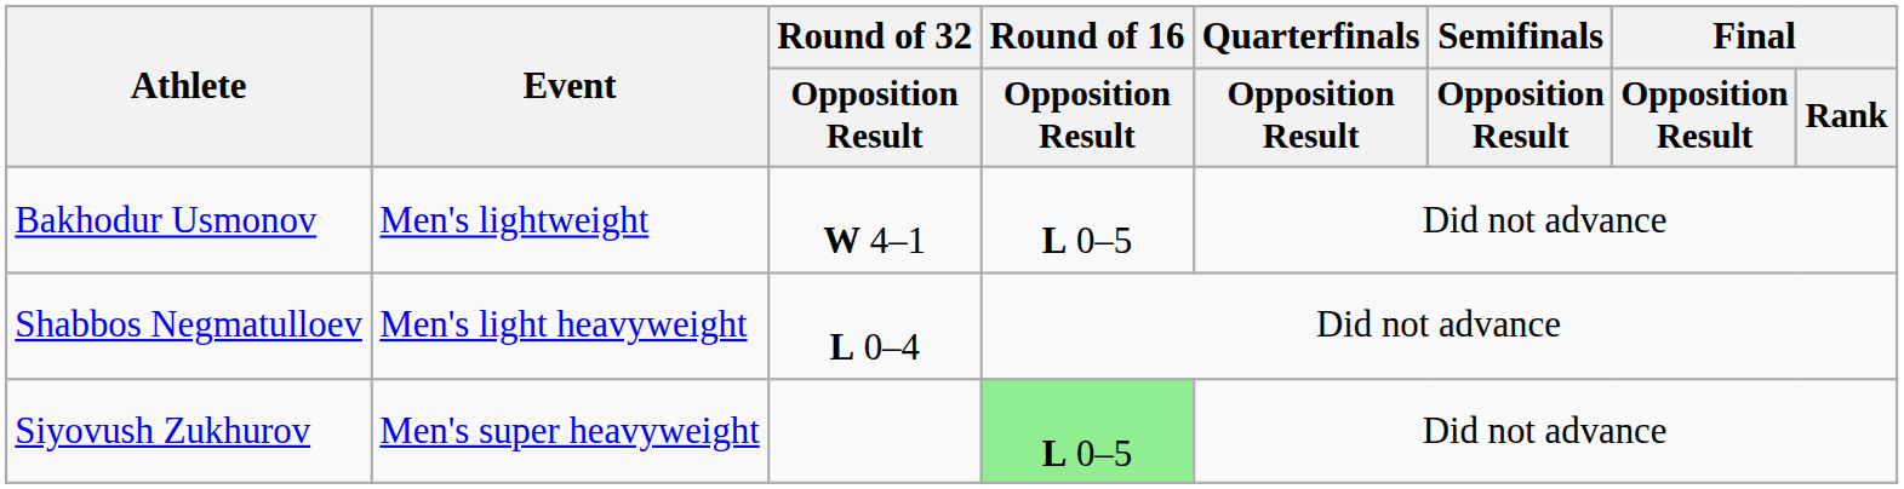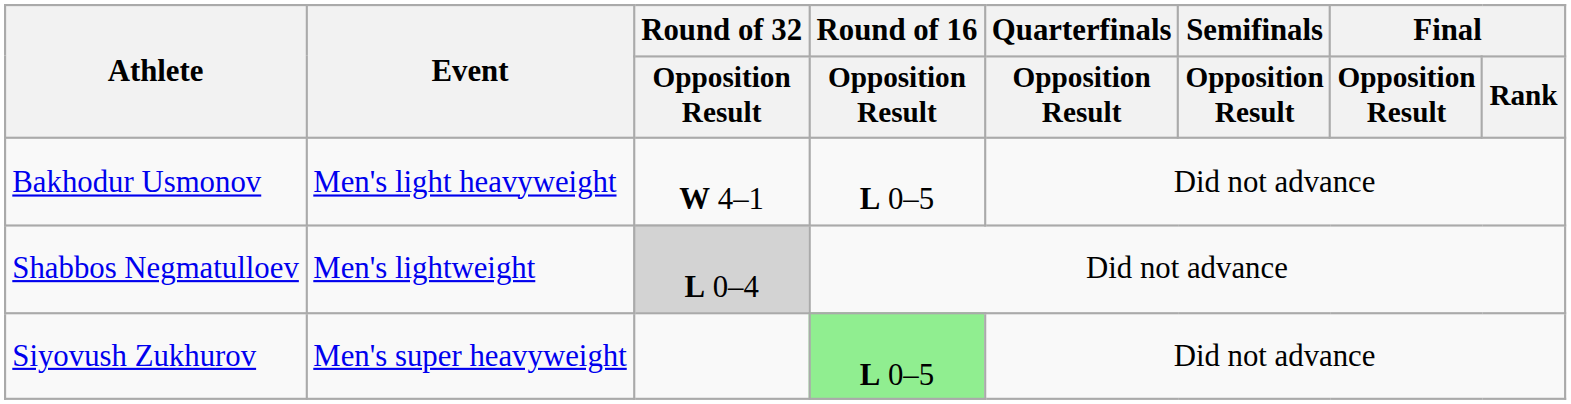Bakhodur Usmonov | Event: Men's lightweight -> Men's light heavyweight
Shabbos Negmatulloev | Event: Men's light heavyweight -> Men's lightweight
Shabbos Negmatulloev | Round of 32 / Opposition Result: no background -> lightgrey background
